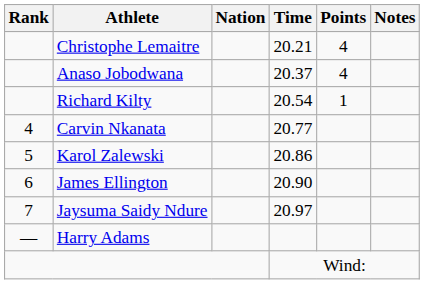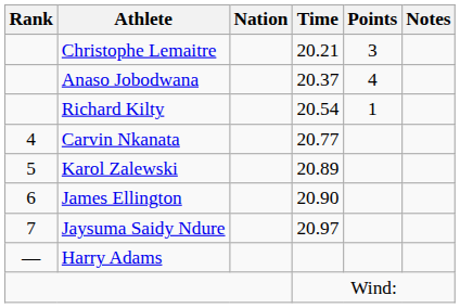Christophe Lemaitre | Points: 4 -> 3
Karol Zalewski | Time: 20.86 -> 20.89
